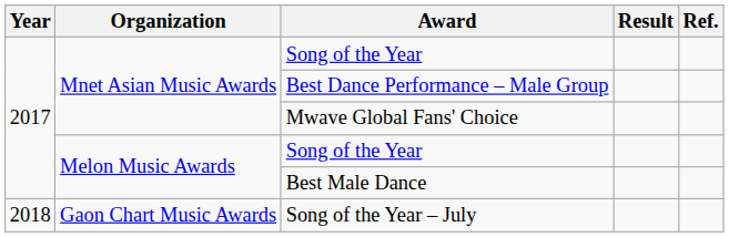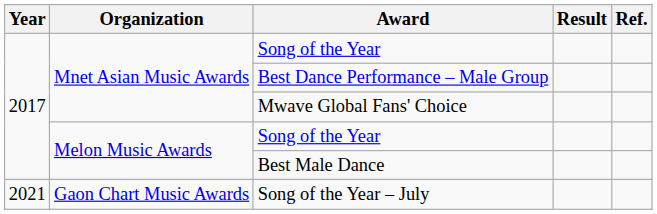Song of the Year – July | Year: 2018 -> 2021
